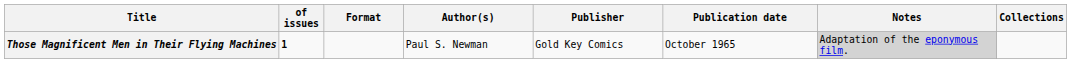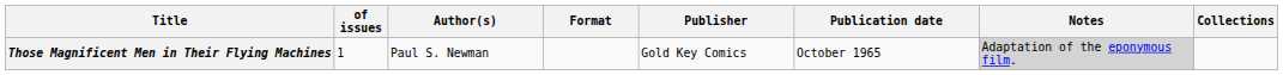columns swapped: Format <-> Author(s)
Those Magnificent Men in Their Flying Machines | of issues: bold -> normal
